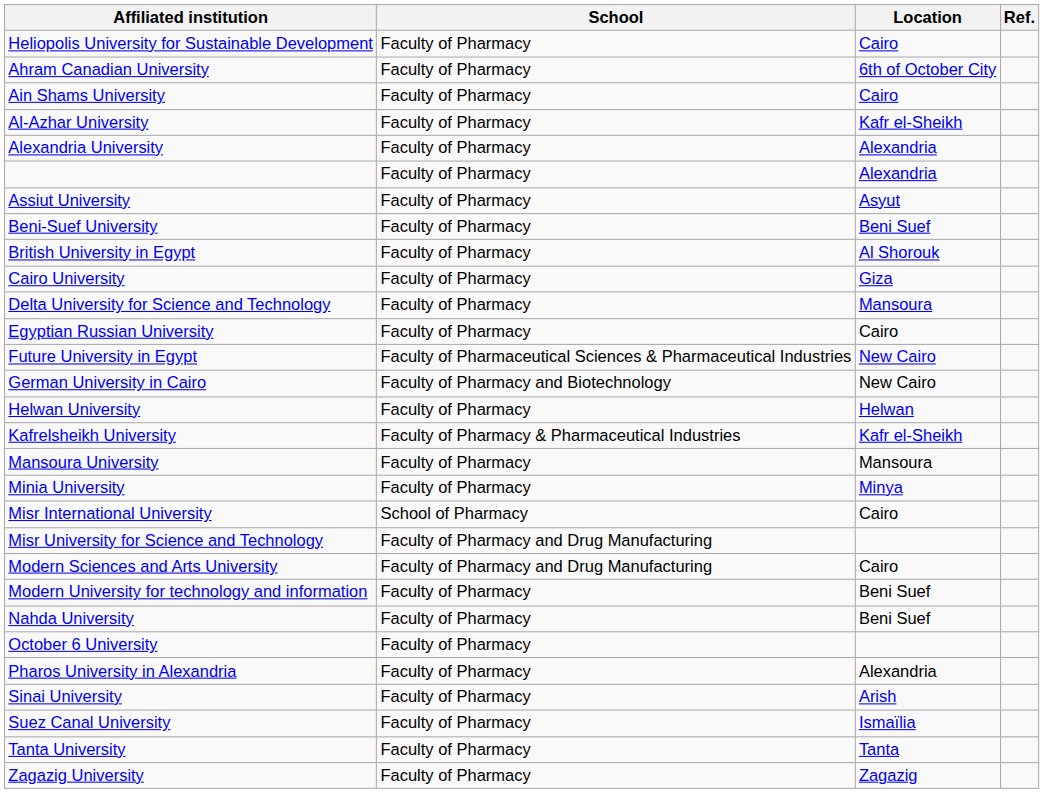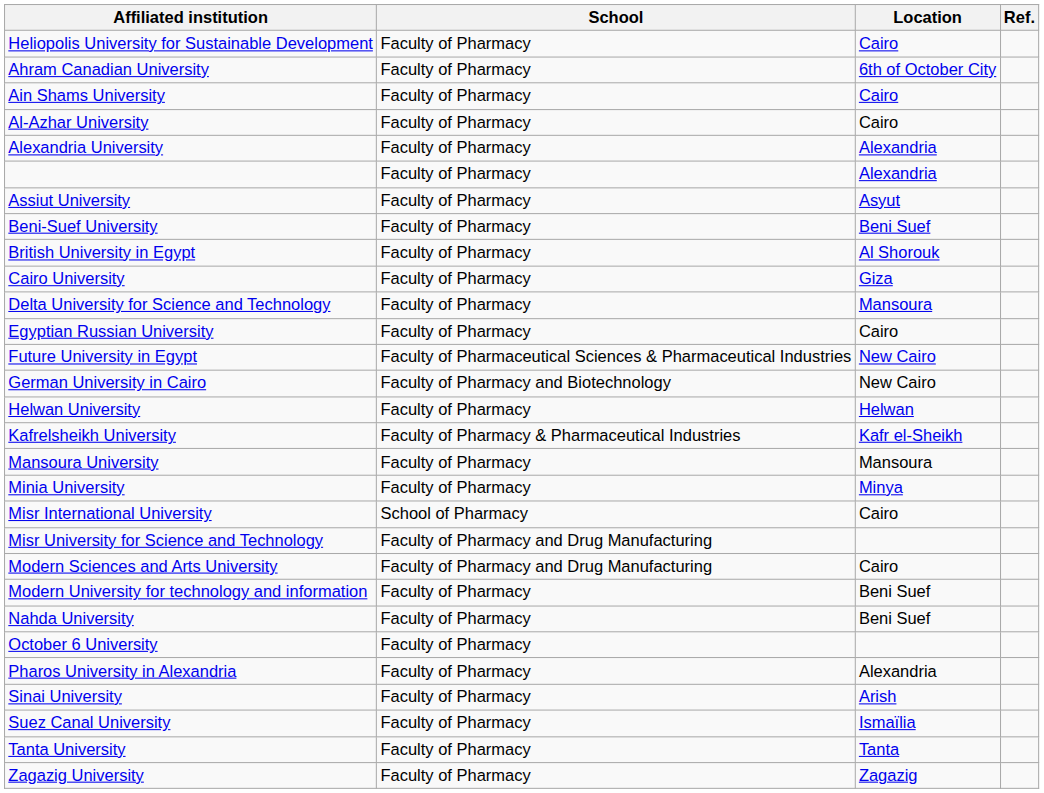Al-Azhar University | Location: Kafr el-Sheikh -> Cairo
